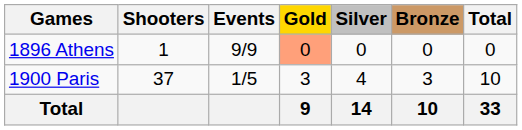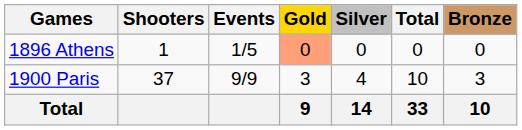columns swapped: Bronze <-> Total
1896 Athens | Events: 9/9 -> 1/5
1900 Paris | Events: 1/5 -> 9/9
